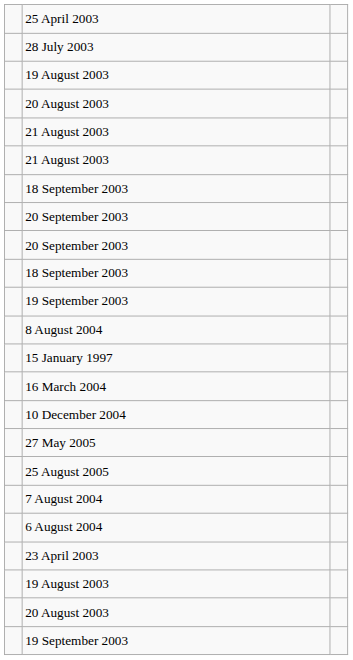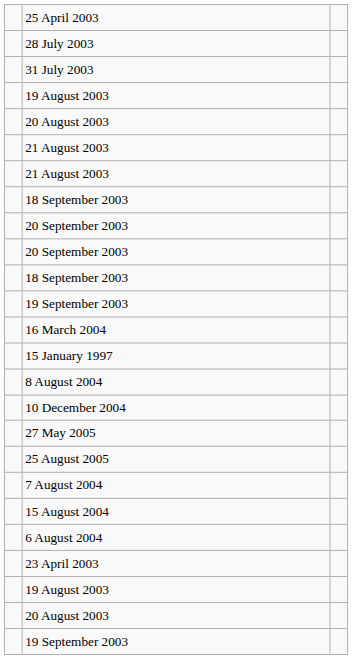+ row: 31 July 2003
rows swapped: 16 March 2004 <-> 8 August 2004
+ row: 15 August 2004
